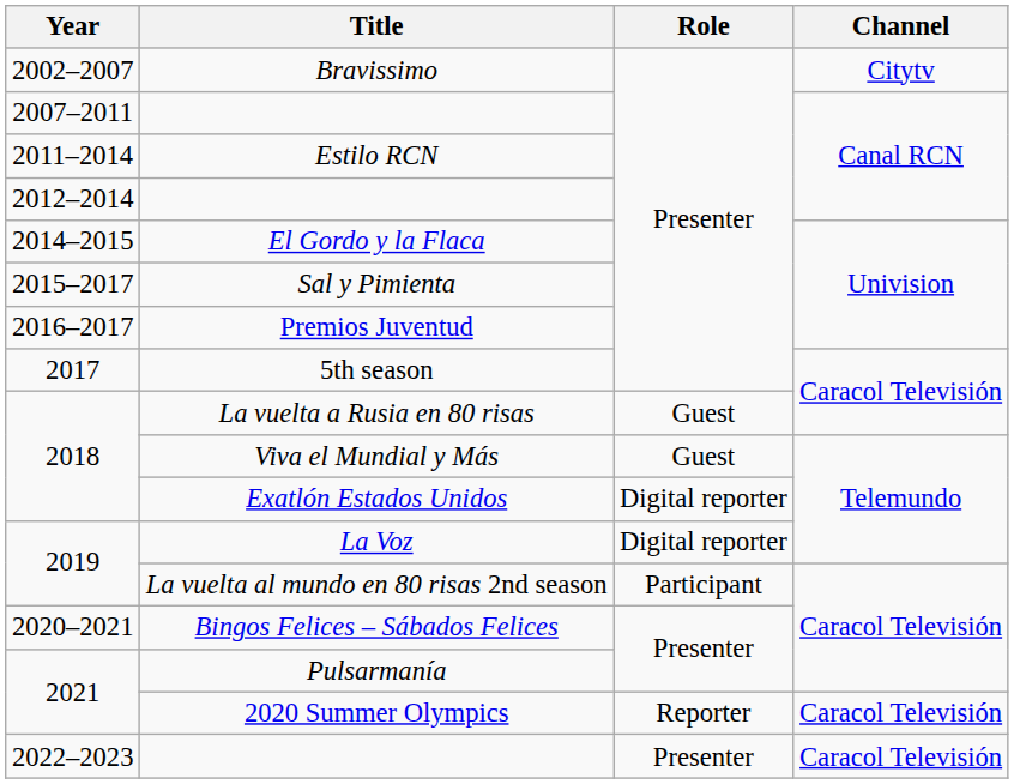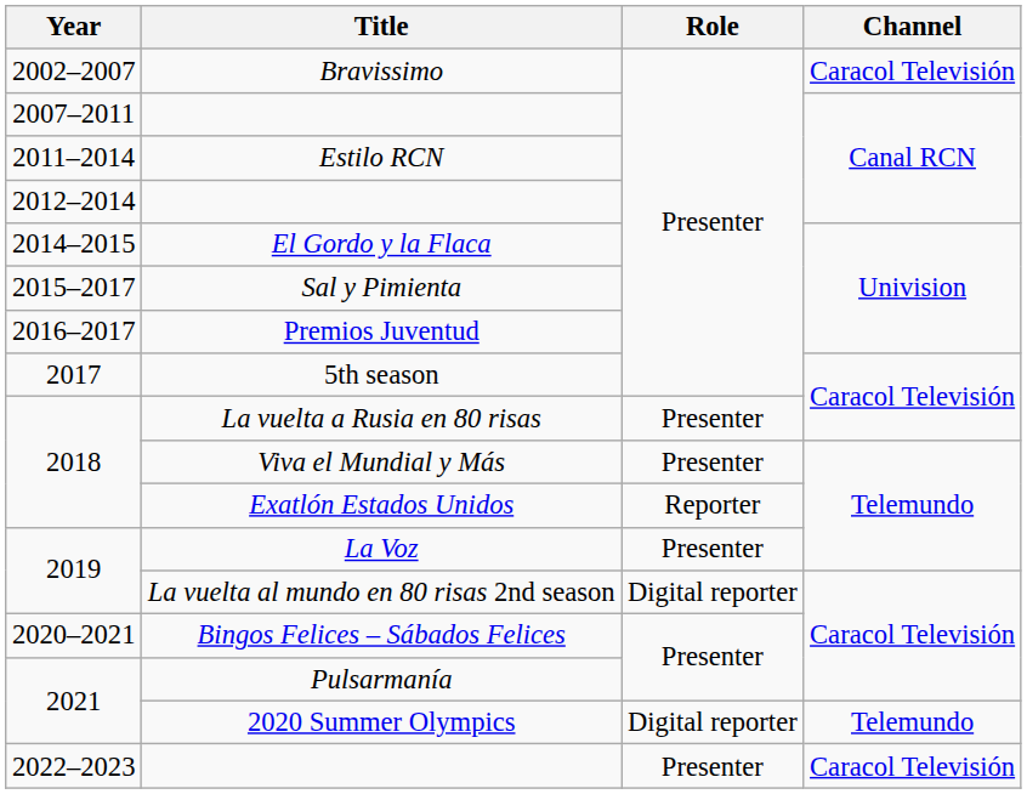Bravissimo | Channel: Citytv -> Caracol Televisión
La vuelta a Rusia en 80 risas | Role: Guest -> Presenter
Viva el Mundial y Más | Role: Guest -> Presenter
Exatlón Estados Unidos | Role: Digital reporter -> Reporter
La Voz | Role: Digital reporter -> Presenter
La vuelta al mundo en 80 risas 2nd season | Role: Participant -> Digital reporter
2020 Summer Olympics | Role: Reporter -> Digital reporter
2020 Summer Olympics | Channel: Caracol Televisión -> Telemundo
